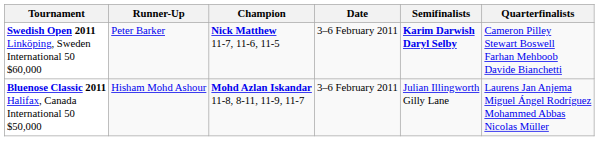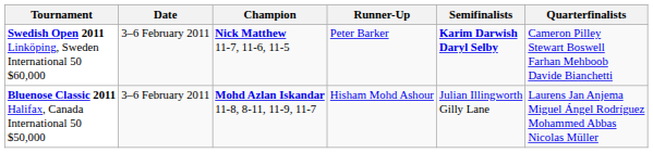columns swapped: Date <-> Runner-Up
